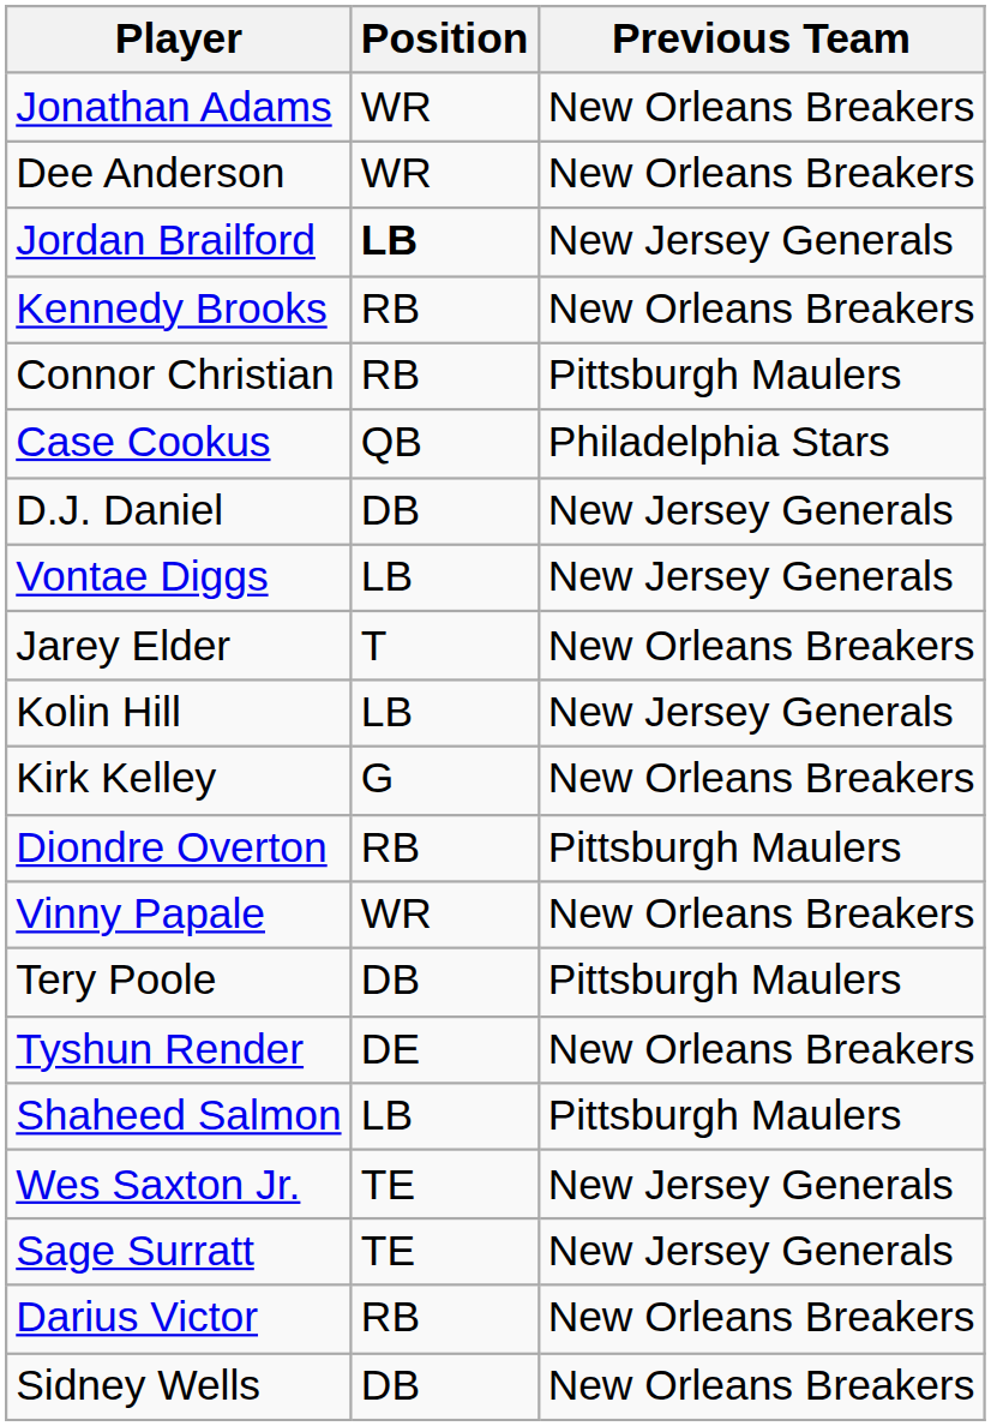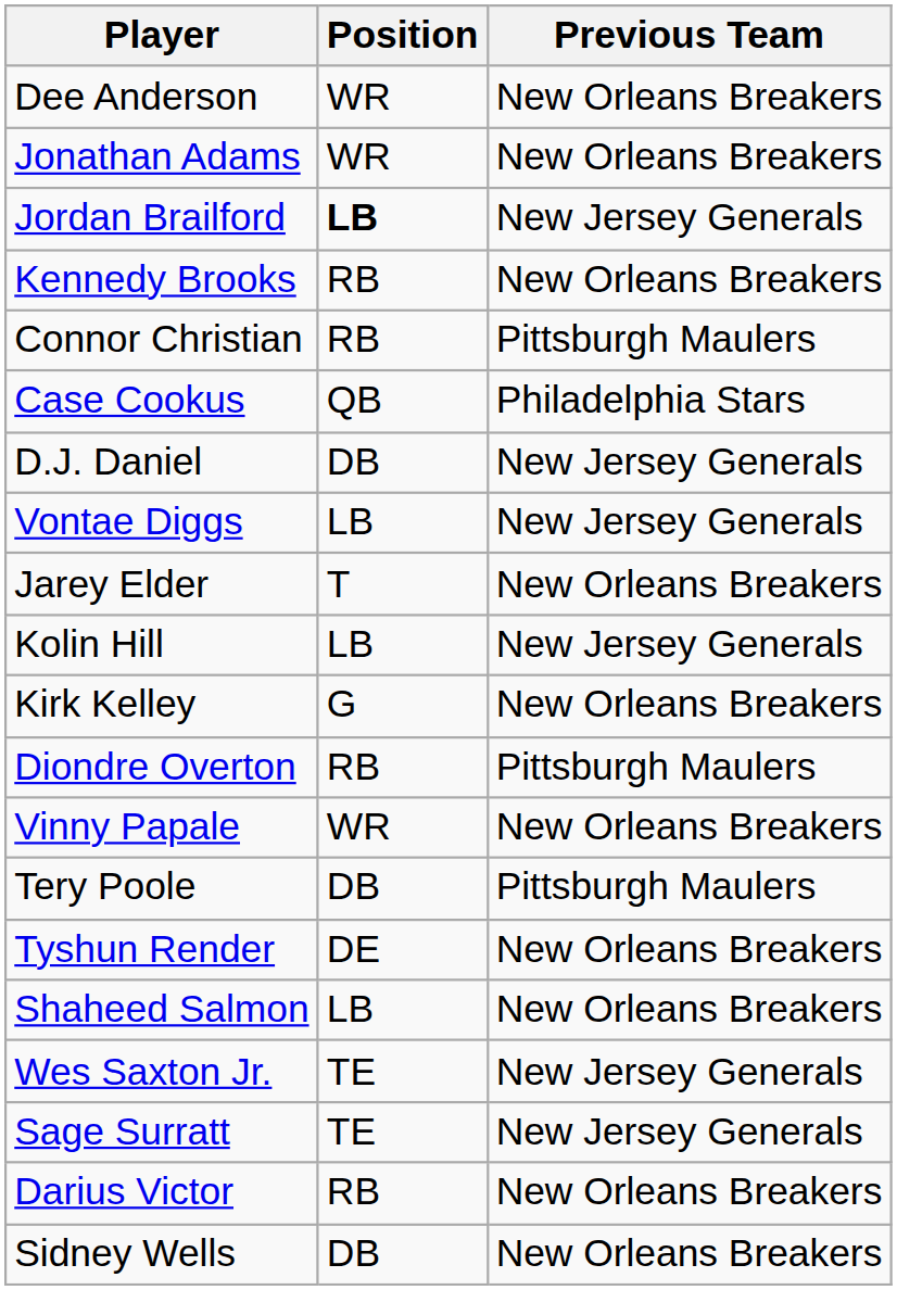rows swapped: Jonathan Adams <-> Dee Anderson
Shaheed Salmon | Previous Team: Pittsburgh Maulers -> New Orleans Breakers
